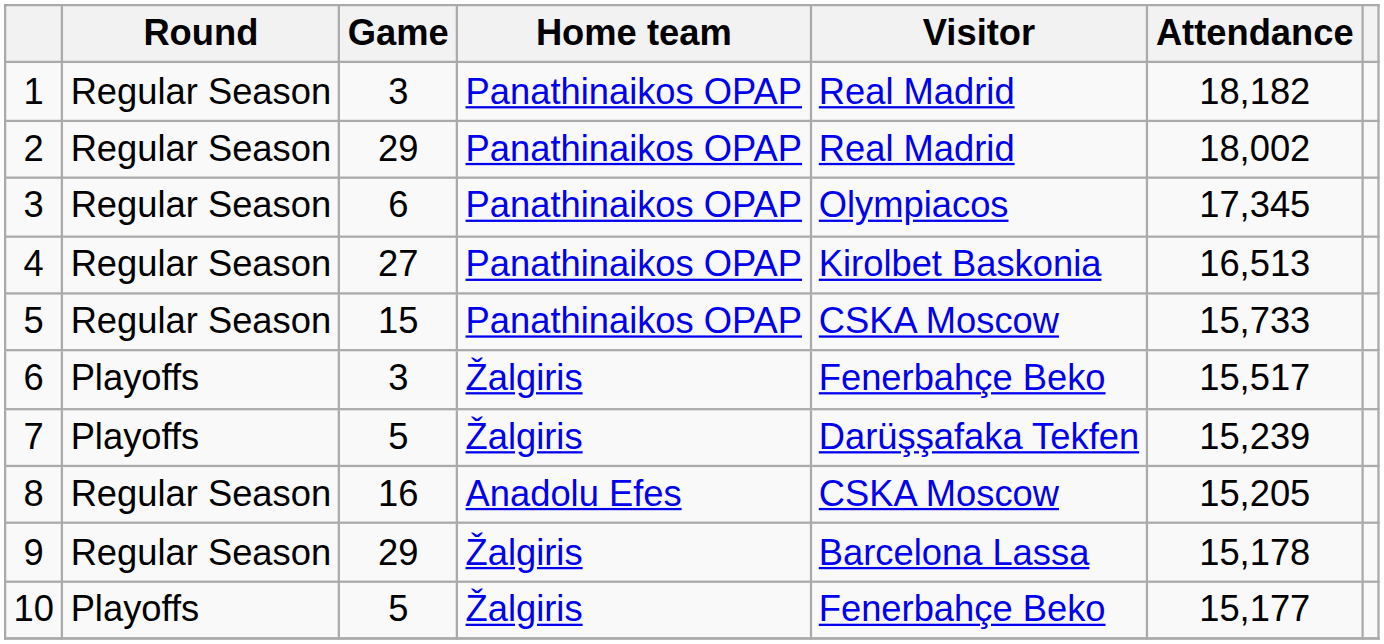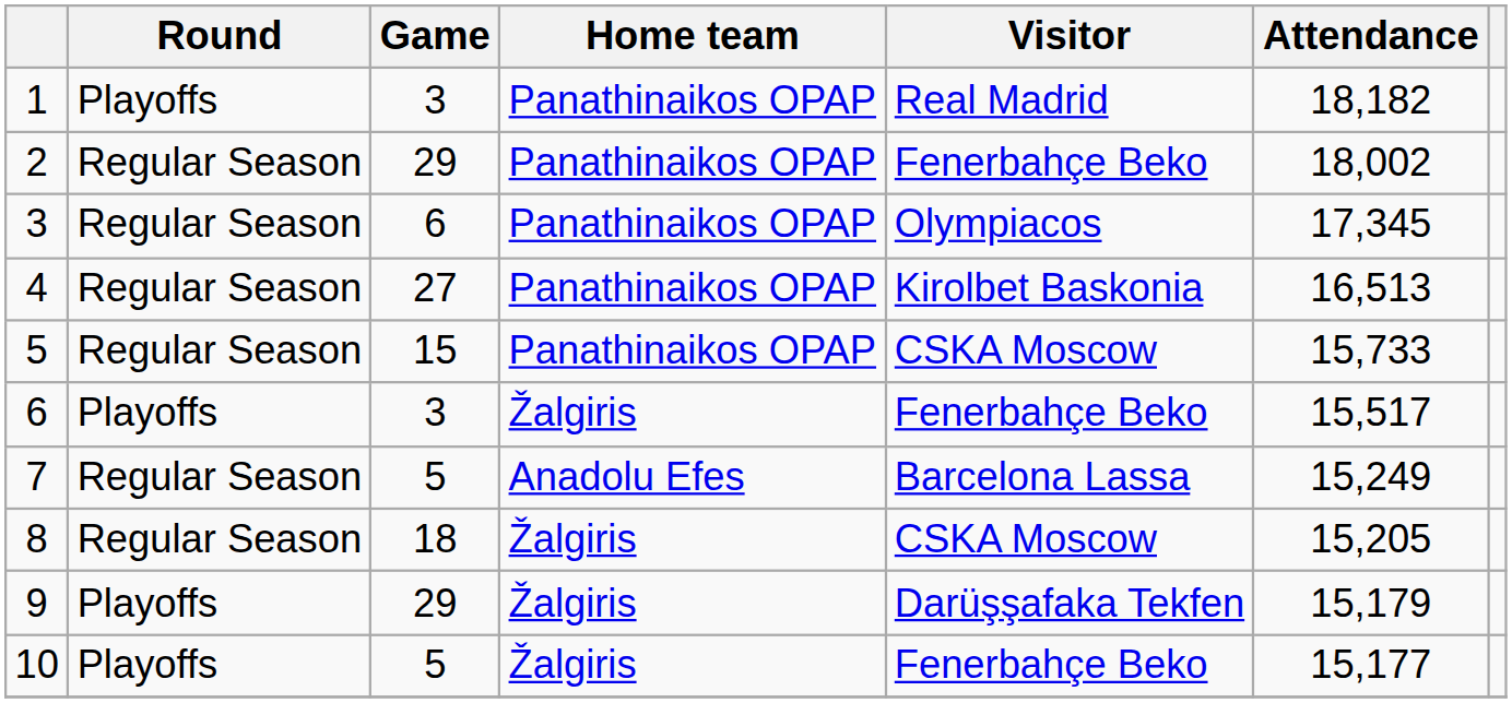1 | Round: Regular Season -> Playoffs
2 | Visitor: Real Madrid -> Fenerbahçe Beko
7 | Round: Playoffs -> Regular Season
7 | Home team: Žalgiris -> Anadolu Efes
7 | Visitor: Darüşşafaka Tekfen -> Barcelona Lassa
7 | Attendance: 15,239 -> 15,249
8 | Game: 16 -> 18
8 | Home team: Anadolu Efes -> Žalgiris
9 | Round: Regular Season -> Playoffs
9 | Visitor: Barcelona Lassa -> Darüşşafaka Tekfen
9 | Attendance: 15,178 -> 15,179
